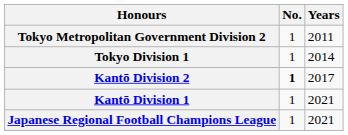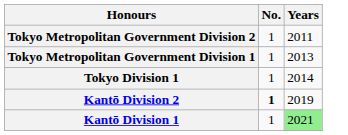+ row: Tokyo Metropolitan Government Division 1 | 1 | 2013
Kantō Division 2 | Years: 2017 -> 2019
Kantō Division 1 | Years: no background -> lightgreen background
- row: Japanese Regional Football Champions League | 1 | 2021
